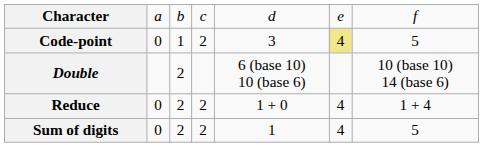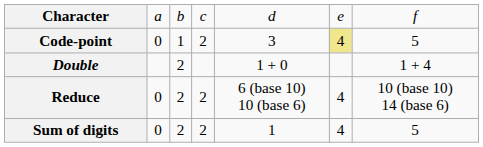Double | column 5: 6 (base 10) 10 (base 6) -> 1 + 0
Double | column 7: 10 (base 10) 14 (base 6) -> 1 + 4
Reduce | column 5: 1 + 0 -> 6 (base 10) 10 (base 6)
Reduce | column 7: 1 + 4 -> 10 (base 10) 14 (base 6)
